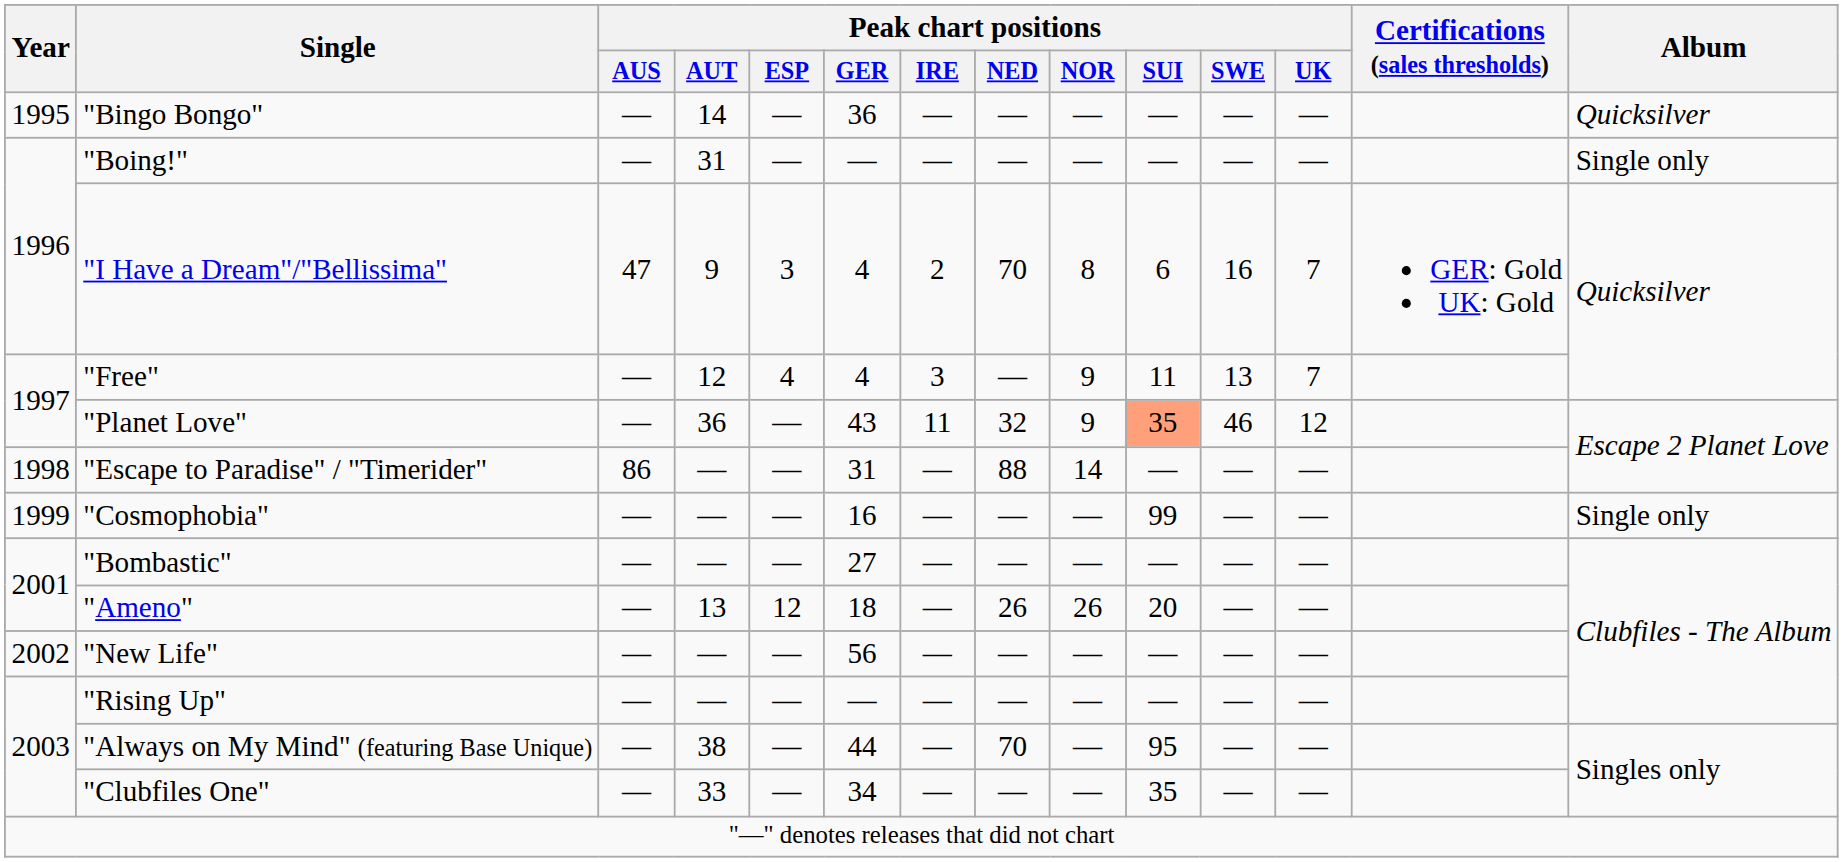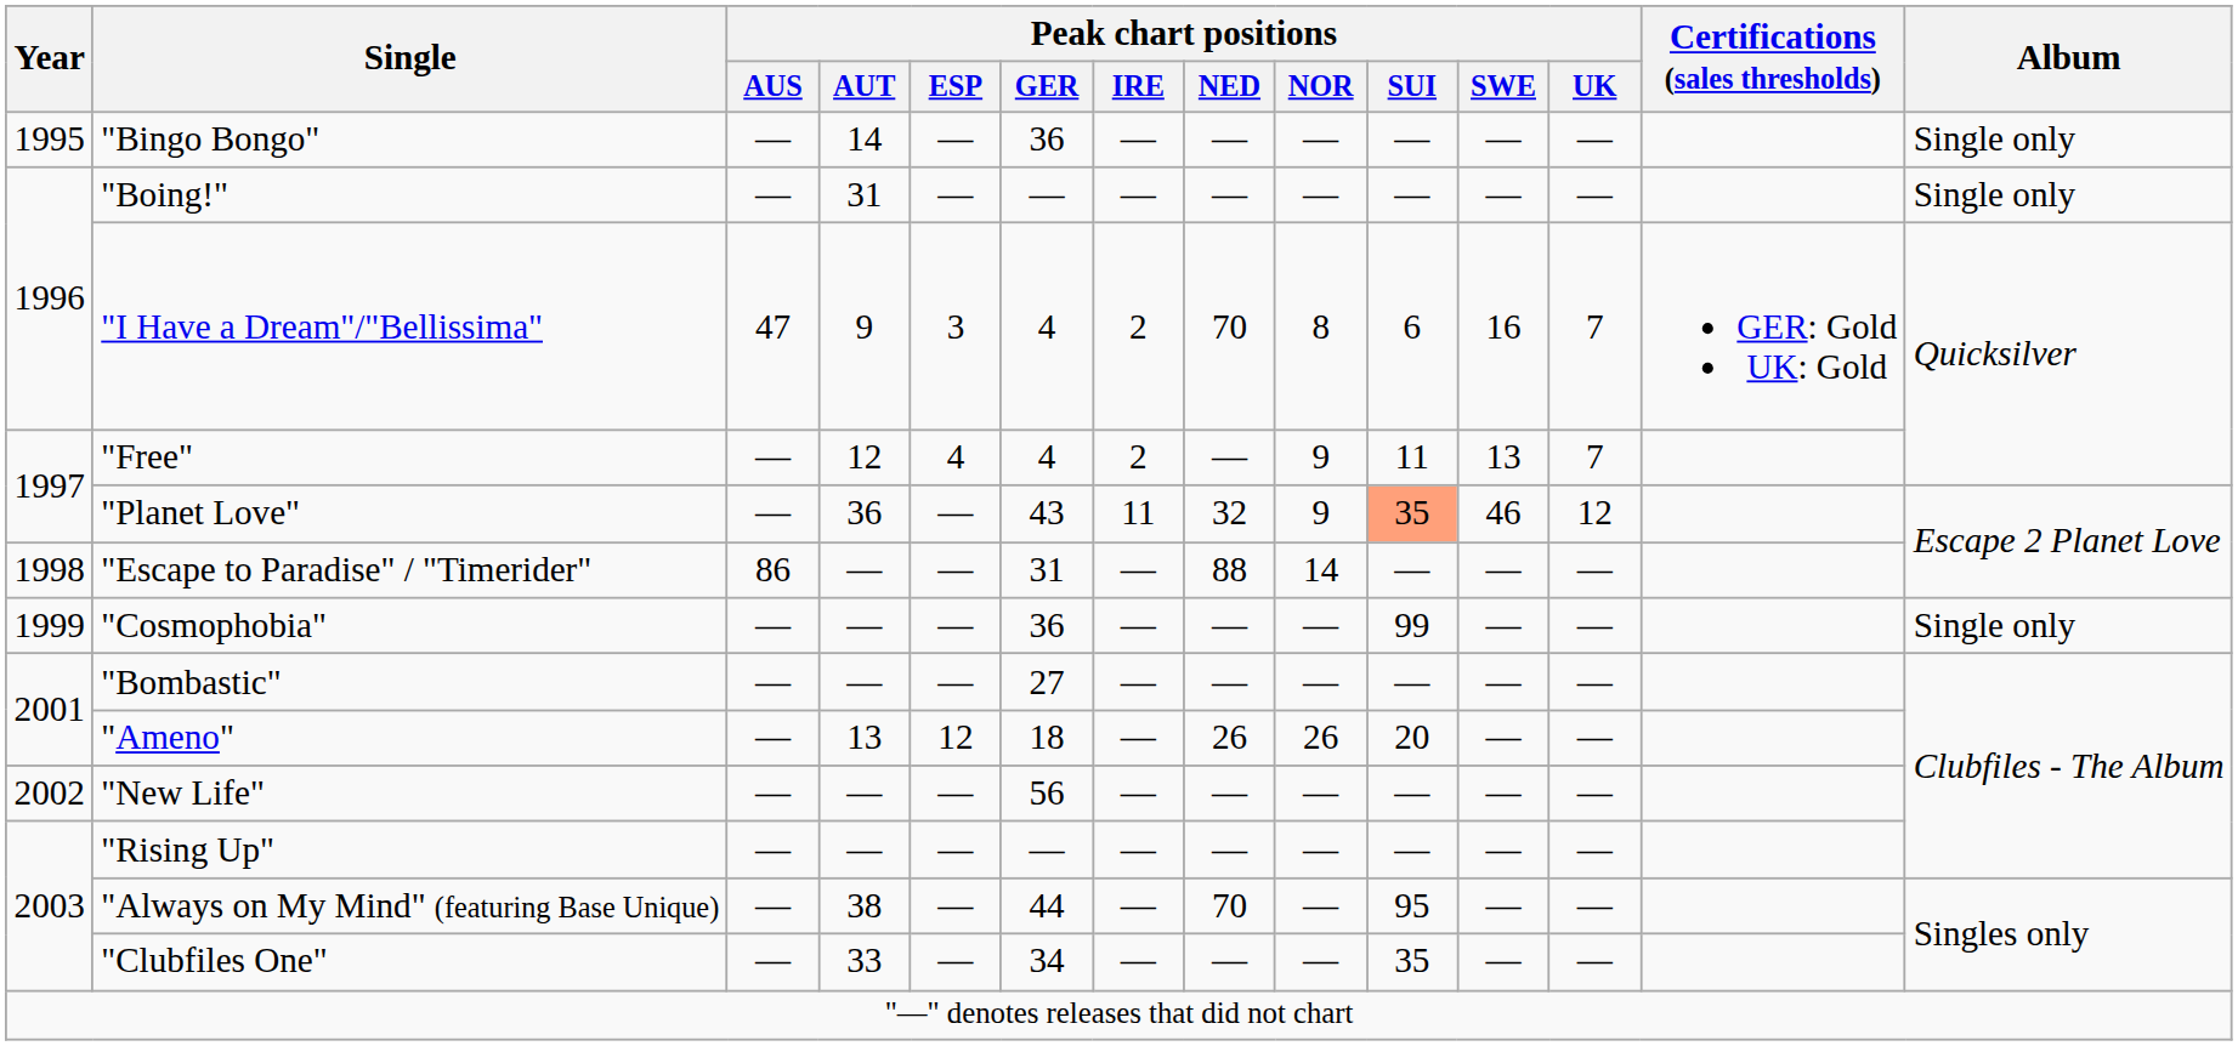"Bingo Bongo" | Album: Quicksilver -> Single only
"Free" | Peak chart positions / IRE: 3 -> 2
"Cosmophobia" | Peak chart positions / GER: 16 -> 36
